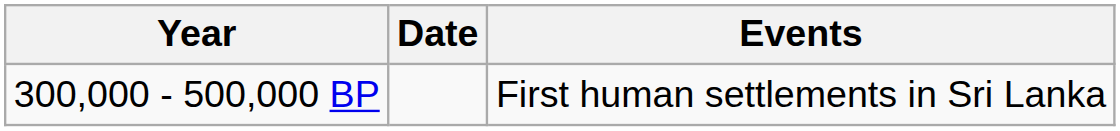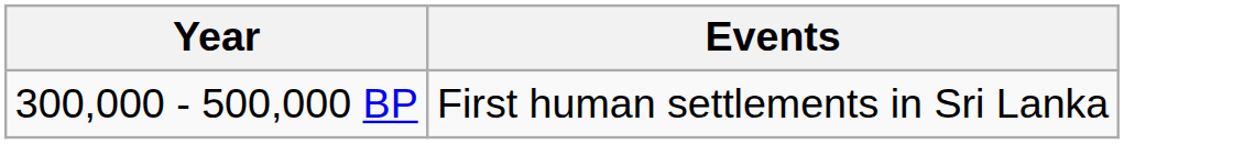- column: Date
